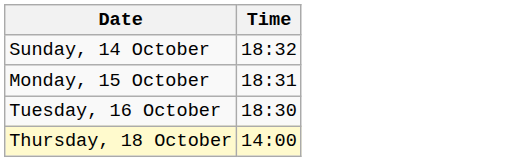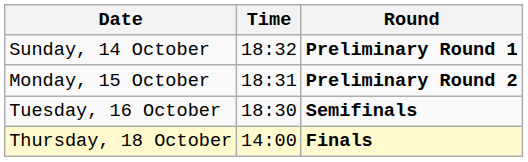+ column: Round | Preliminary Round 1 | Preliminary Round 2 | Semifinals | Finals
